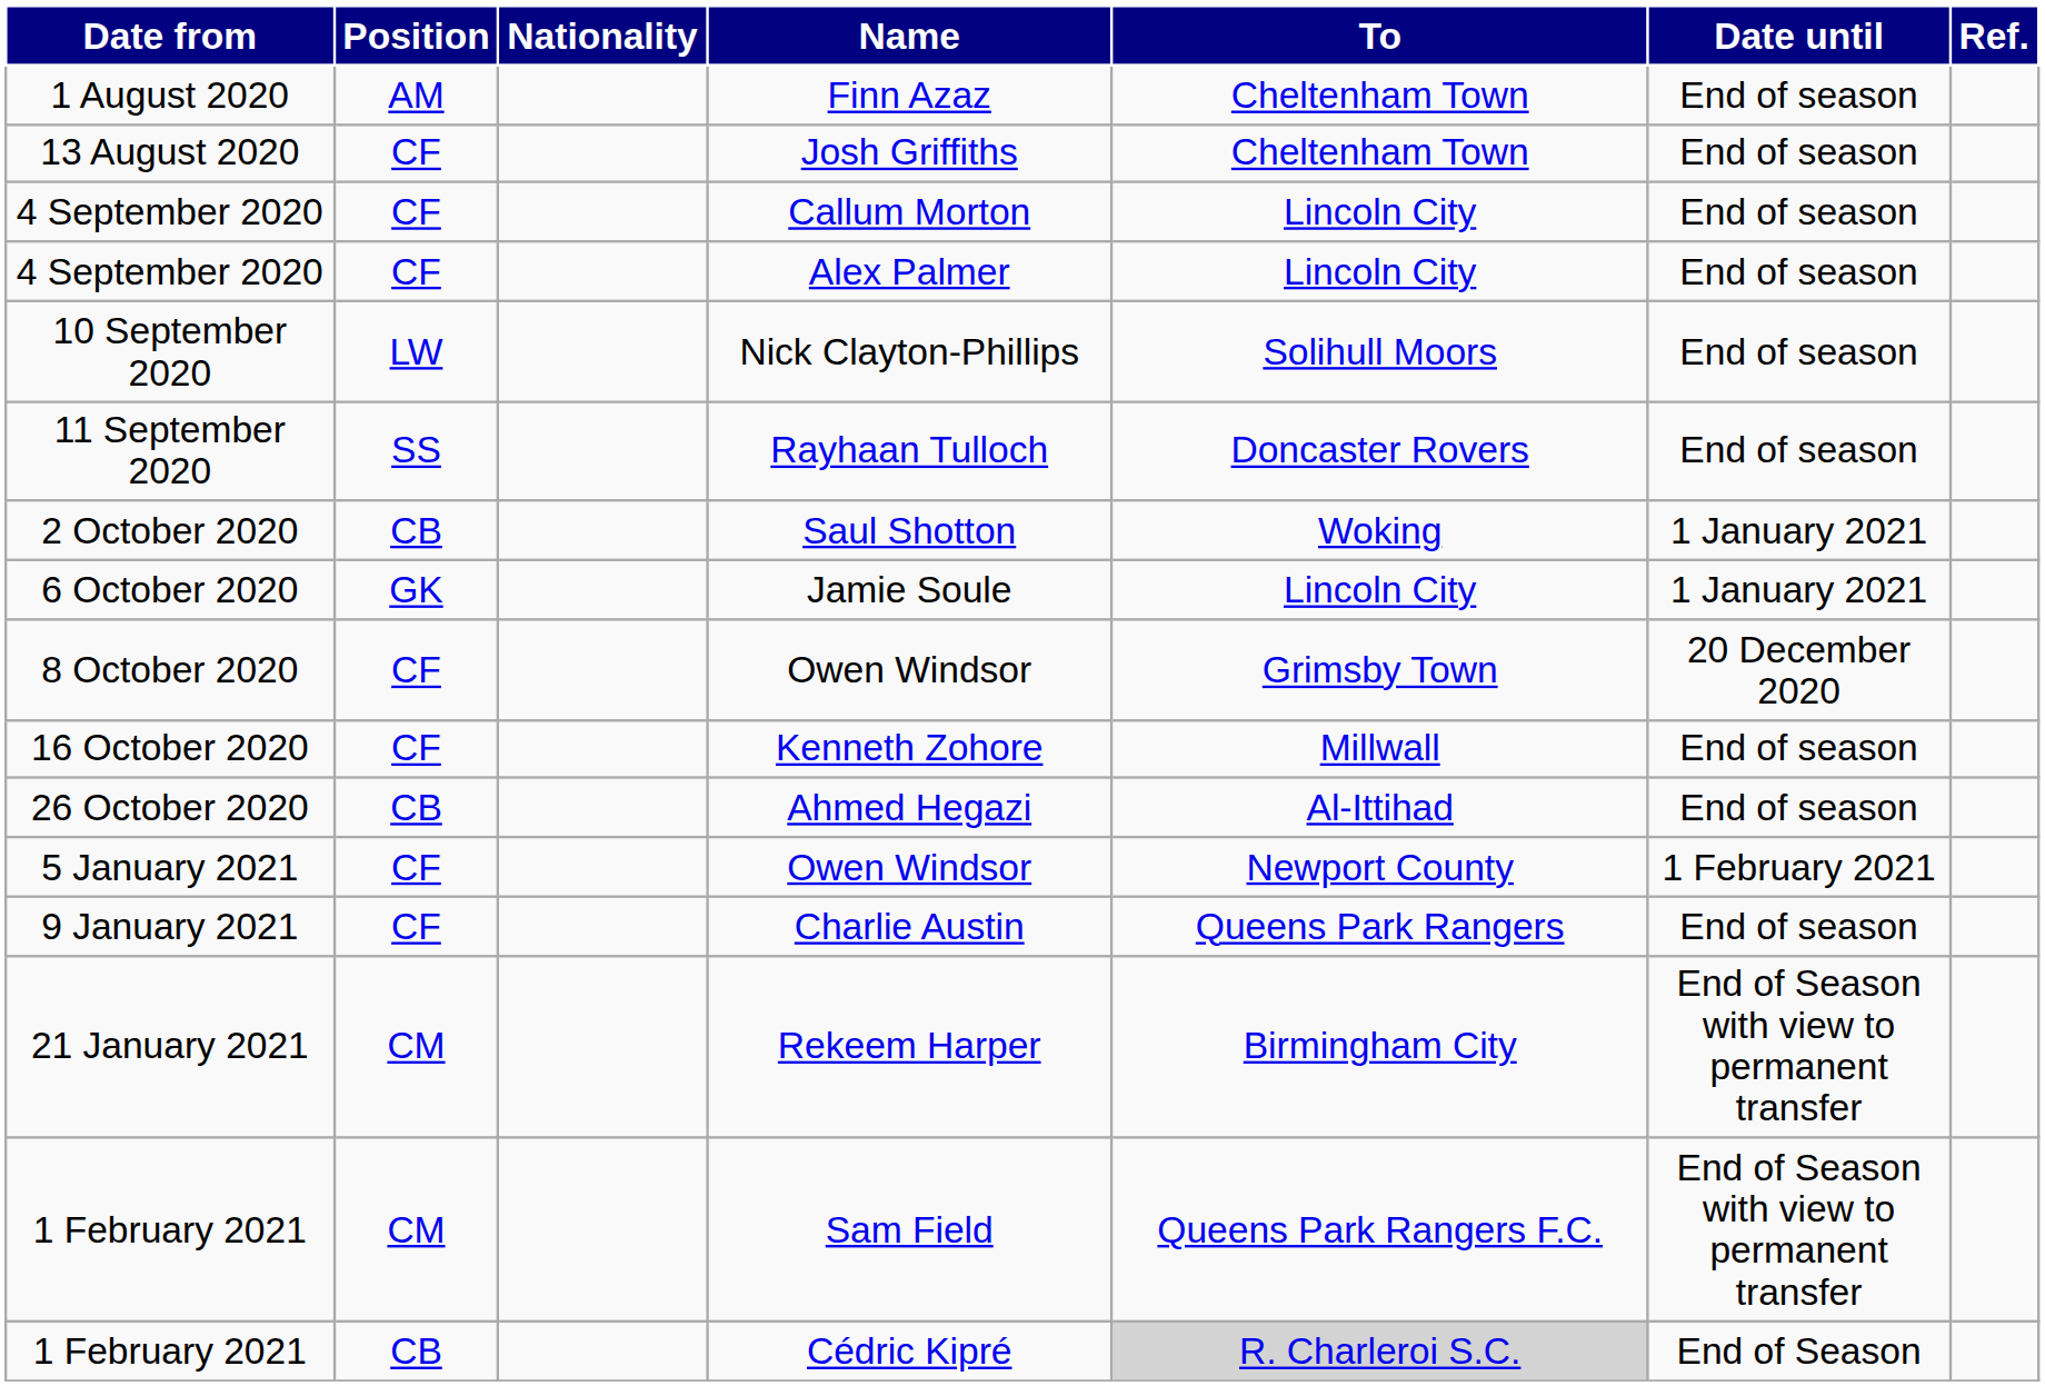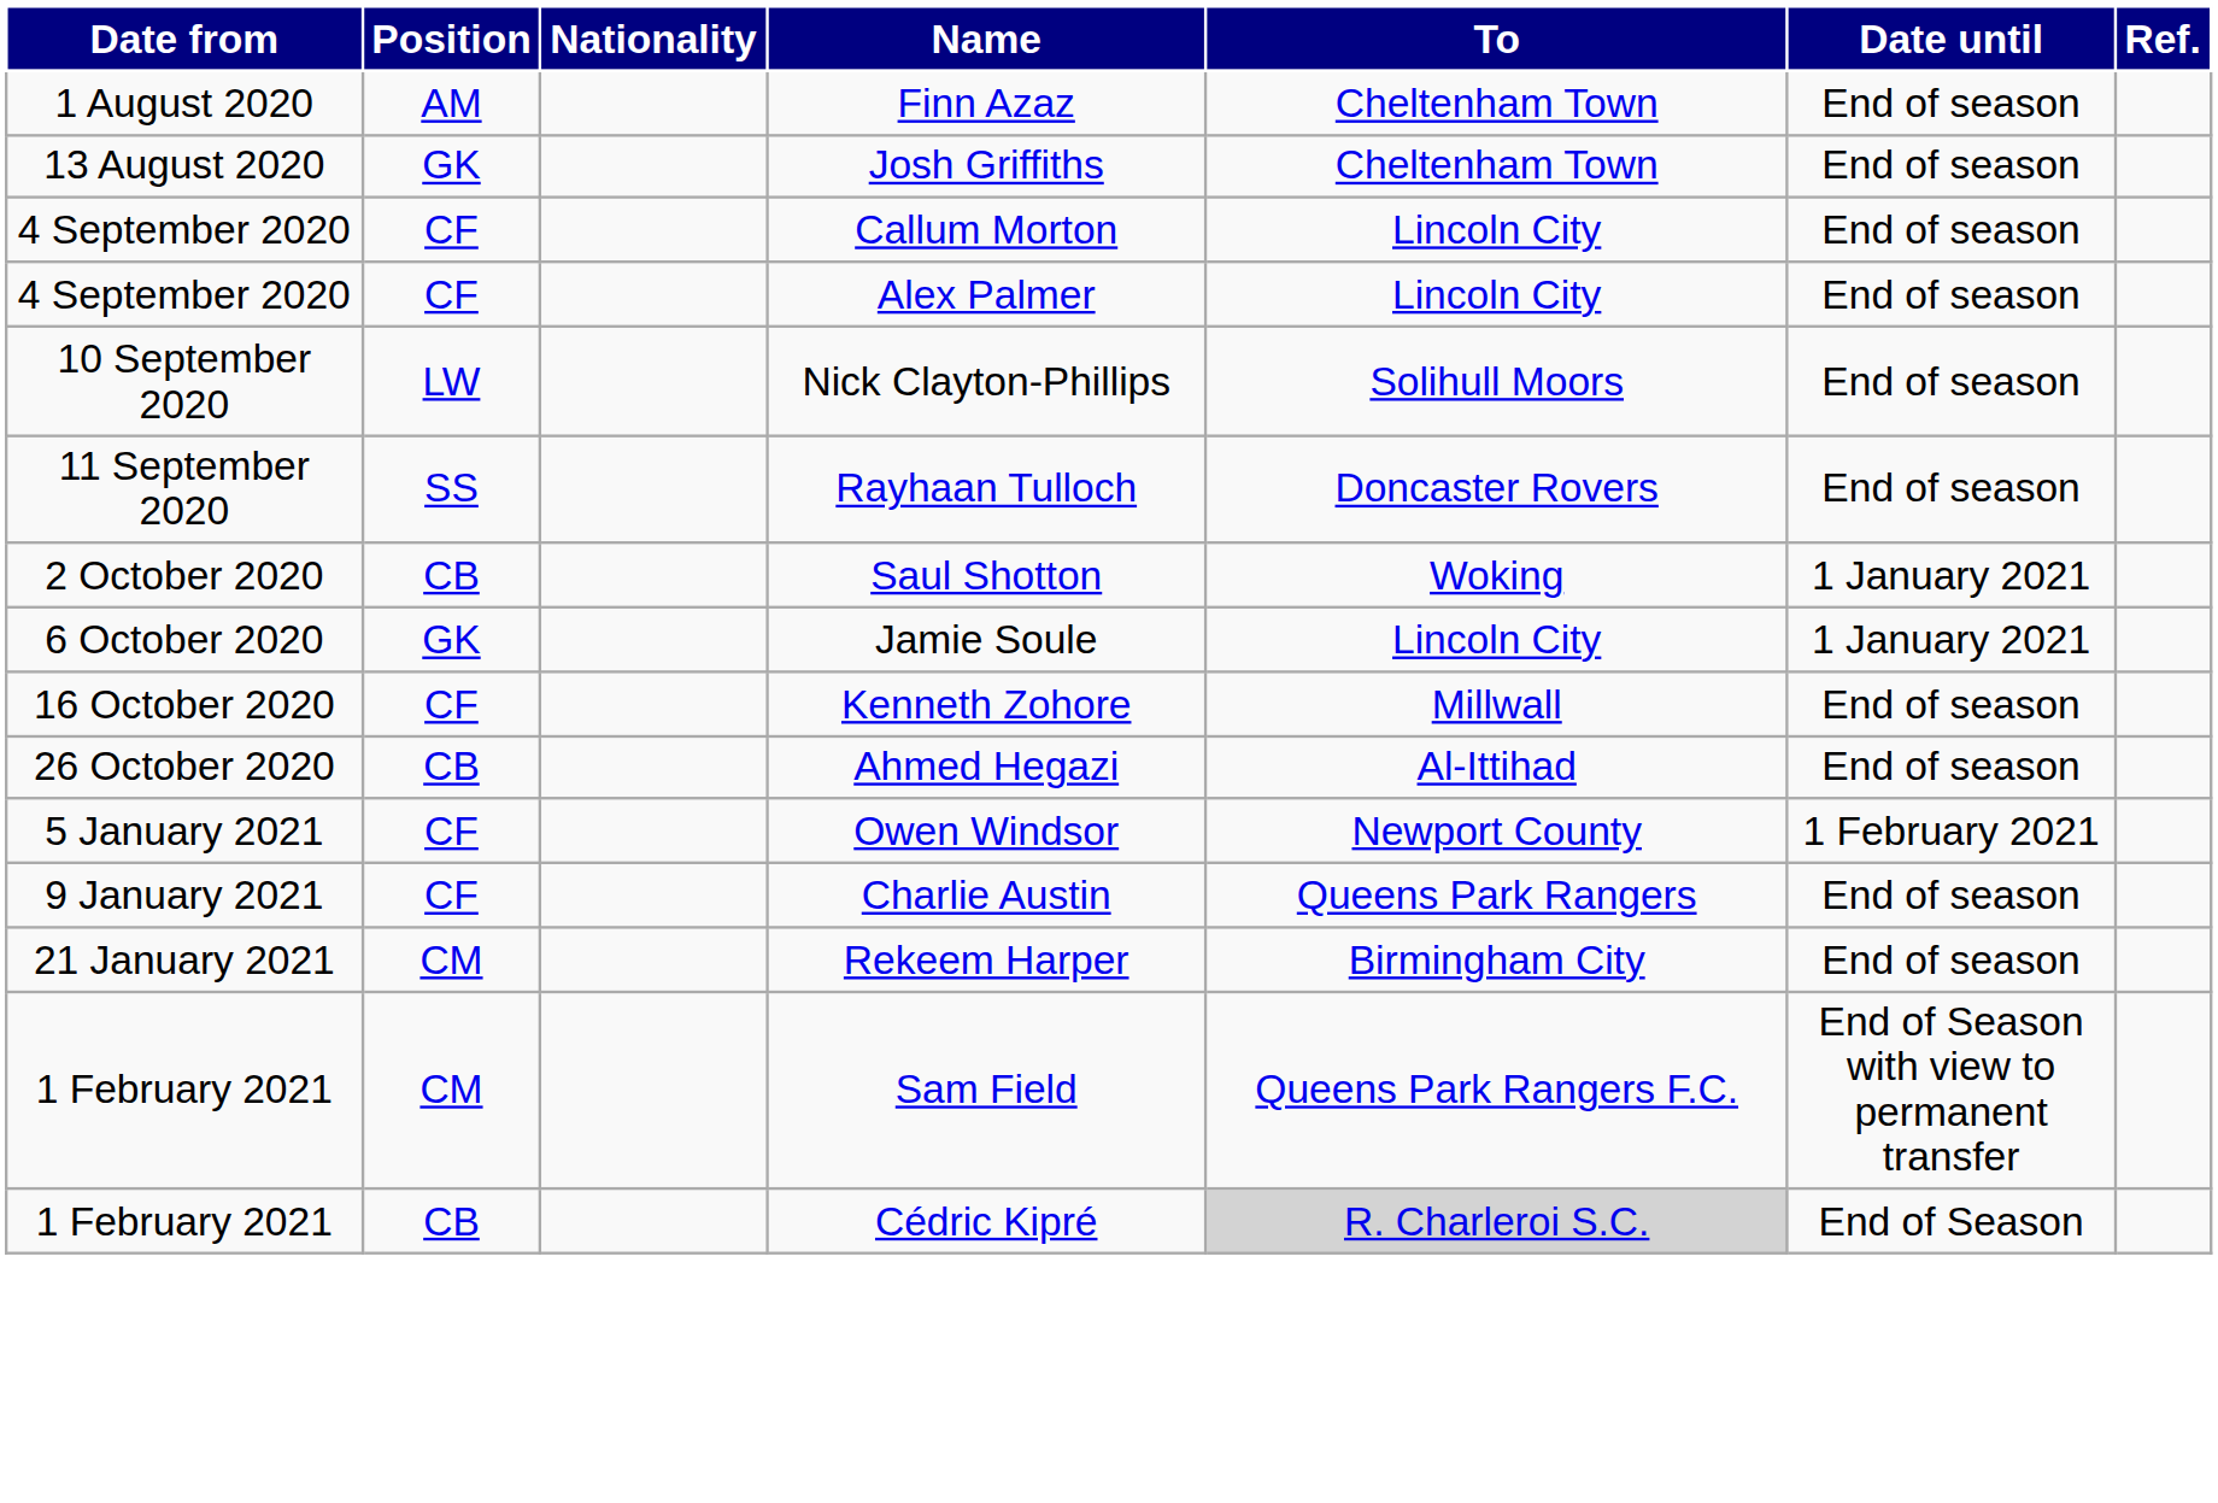Josh Griffiths | Position: CF -> GK
- row: 8 October 2020 | CF | Owen Windsor | Grimsby Town | 20 December 2020
Rekeem Harper | Date until: End of Season with view to permanent transfer -> End of season
